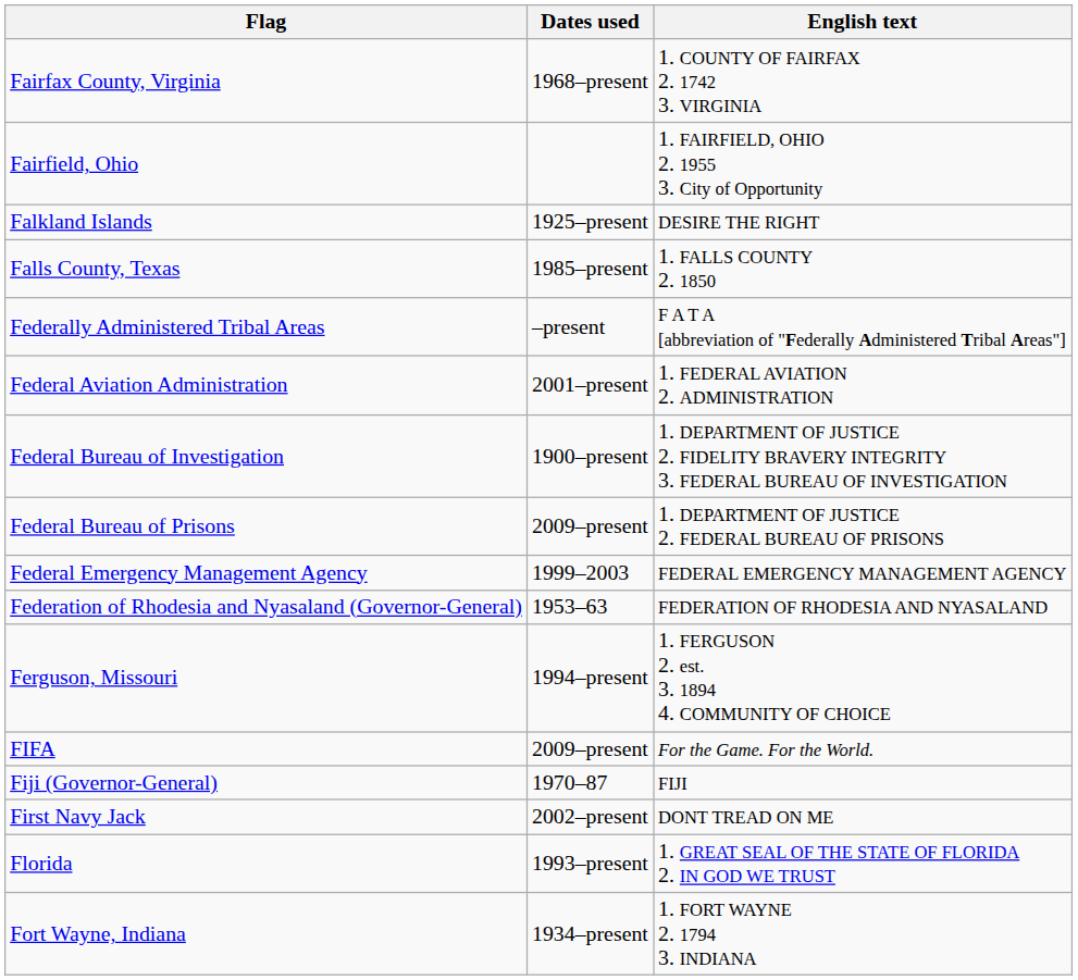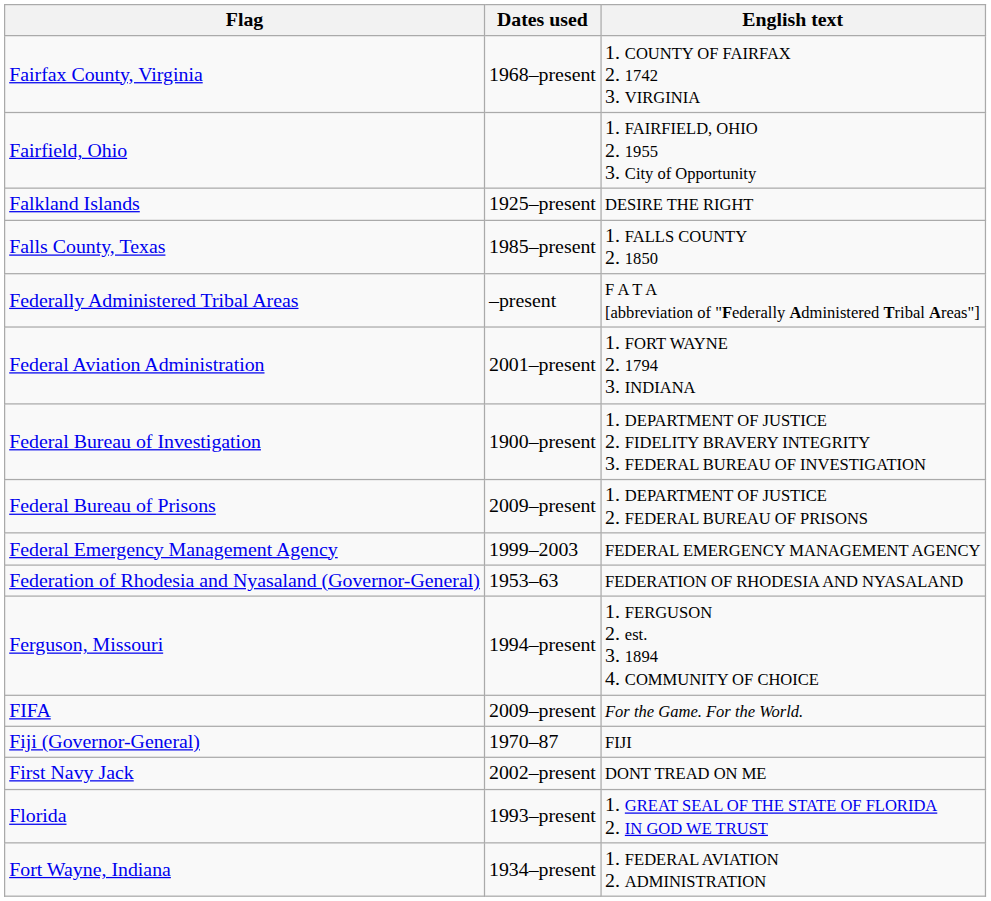Federal Aviation Administration | English text: 1. FEDERAL AVIATION 2. ADMINISTRATION -> 1. FORT WAYNE 2. 1794 3. INDIANA
Fort Wayne, Indiana | English text: 1. FORT WAYNE 2. 1794 3. INDIANA -> 1. FEDERAL AVIATION 2. ADMINISTRATION
